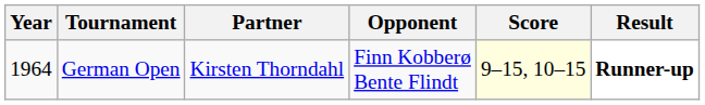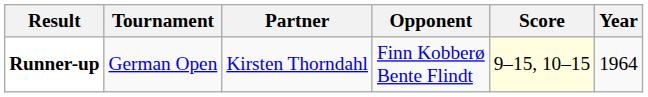columns swapped: Year <-> Result
